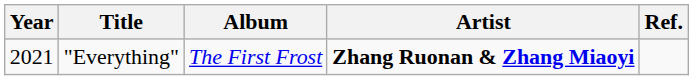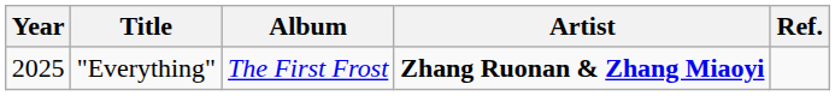"Everything" | Year: 2021 -> 2025
